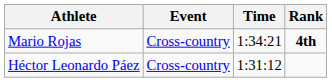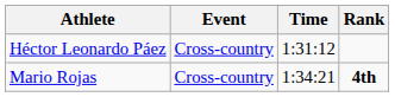rows swapped: Héctor Leonardo Páez <-> Mario Rojas
